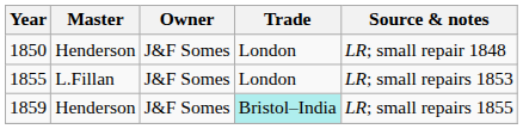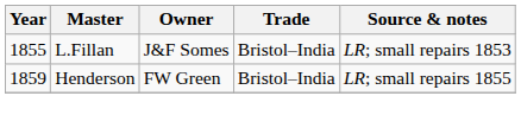- row: 1850 | Henderson | J&F Somes | London | LR; small repair 1848
1855 | Trade: London -> Bristol–India
1859 | Owner: J&F Somes -> FW Green
1859 | Trade: paleturquoise background -> no background
